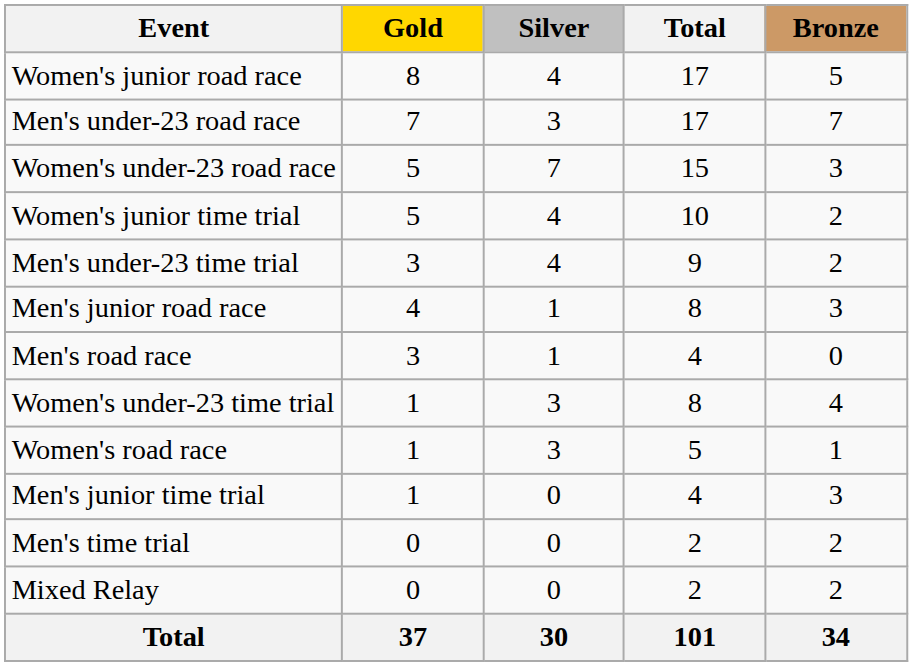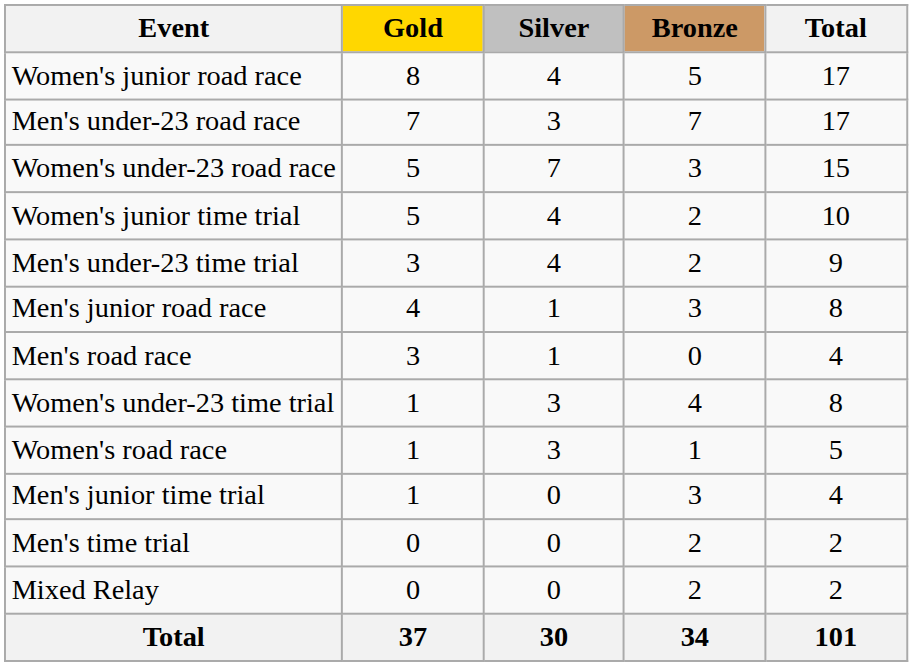columns swapped: Bronze <-> Total
